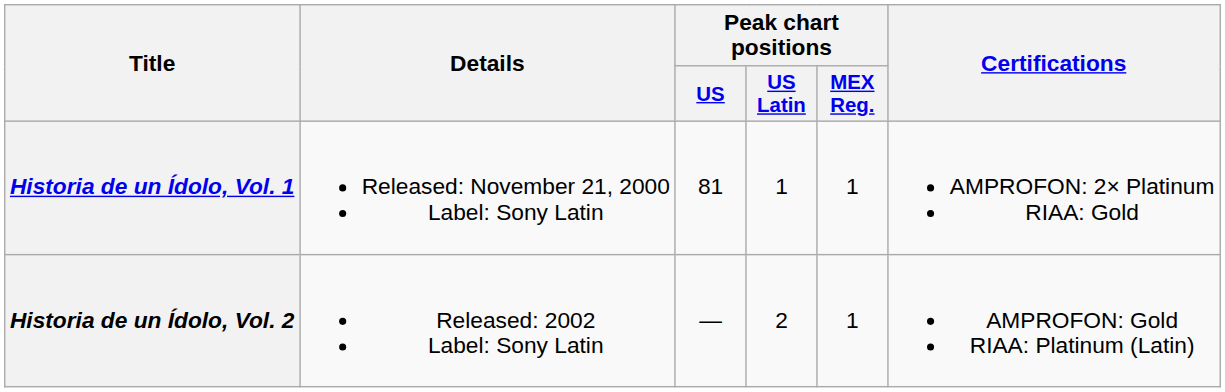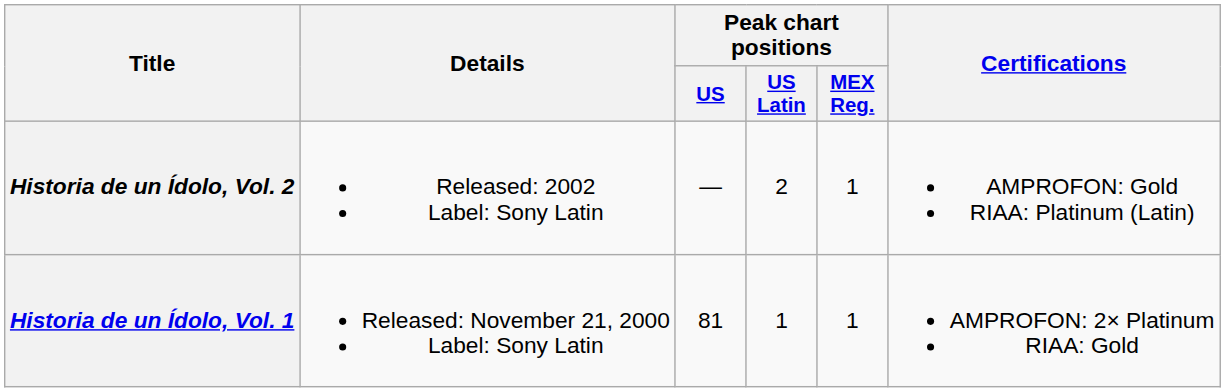rows swapped: Historia de un Ídolo, Vol. 1 <-> Historia de un Ídolo, Vol. 2
